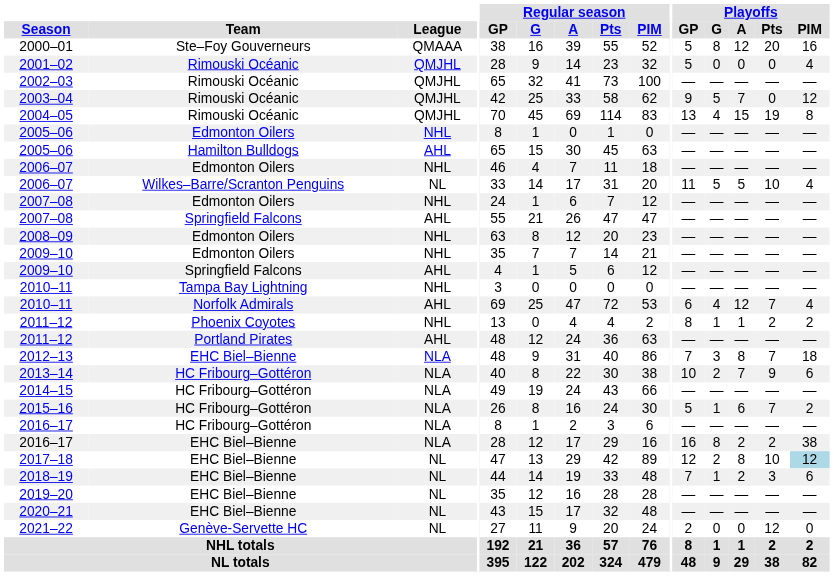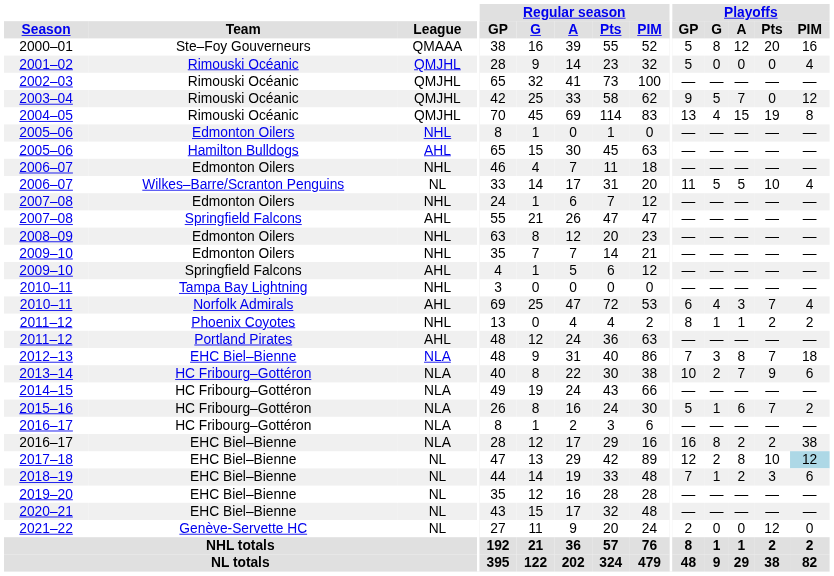2010–11 / Norfolk Admirals | Playoffs / A: 12 -> 3
